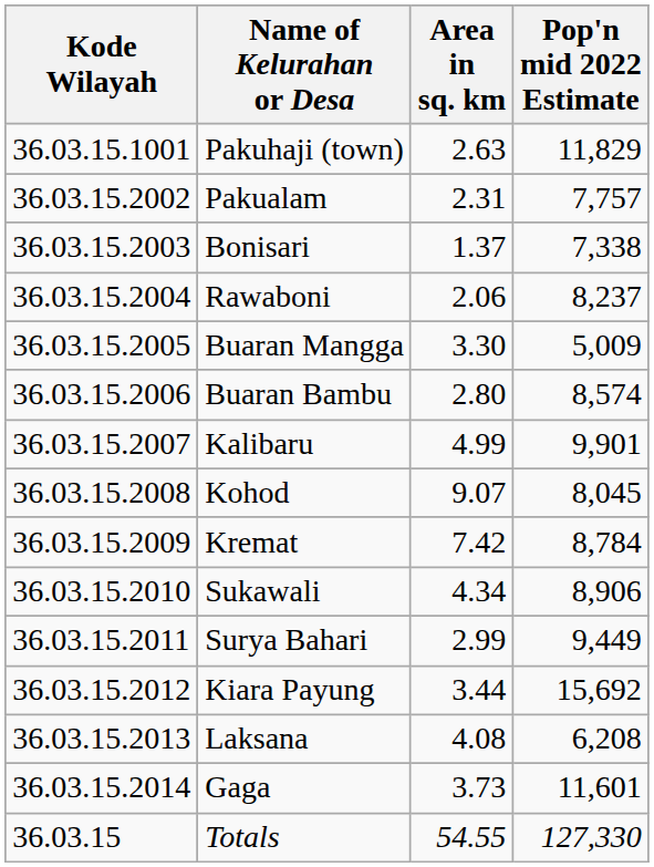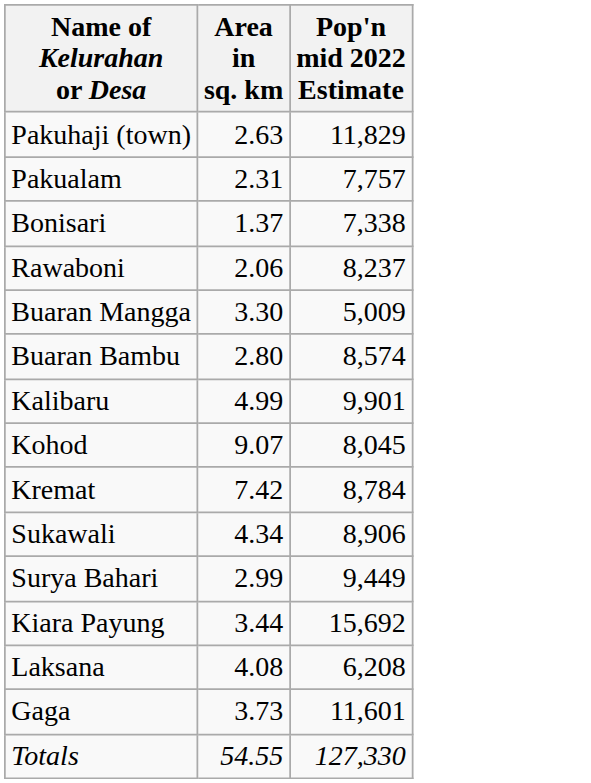- column: Kode Wilayah | 36.03.15.1001 | 36.03.15.2002 | 36.03.15.2003 | 36.03.15.2004 | 36.03.15.2005 | 36.03.15.2006 | 36.03.15.2007 | 36.03.15.2008 | 36.03.15.2009 | 36.03.15.2010 | 36.03.15.2011 | 36.03.15.2012 | 36.03.15.2013 | 36.03.15.2014 | 36.03.15
